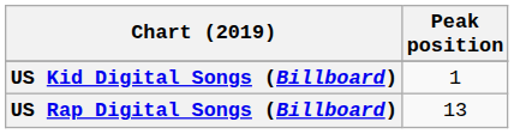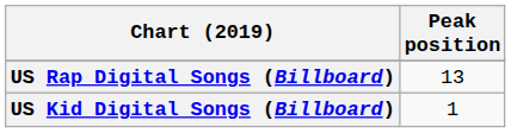rows swapped: US Kid Digital Songs (Billboard) <-> US Rap Digital Songs (Billboard)
